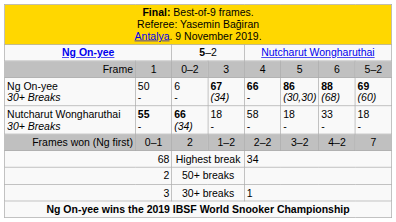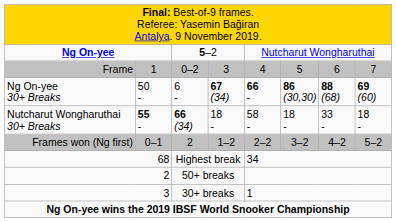Frame | column 8: 5–2 -> 7
Frames won (Ng first) | column 8: 7 -> 5–2
